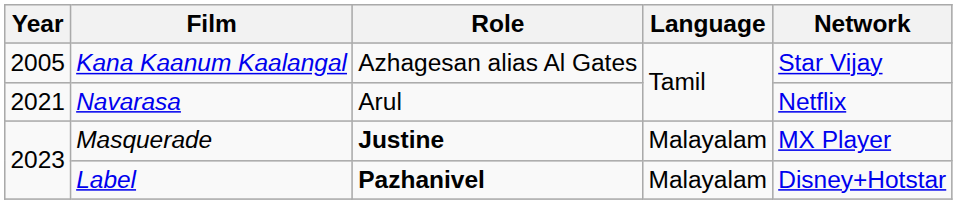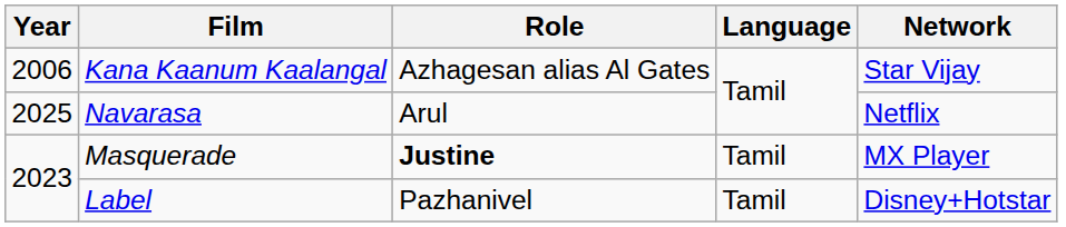Kana Kaanum Kaalangal | Year: 2005 -> 2006
Navarasa | Year: 2021 -> 2025
Masquerade | Language: Malayalam -> Tamil
Label | Role: bold -> normal
Label | Language: Malayalam -> Tamil
